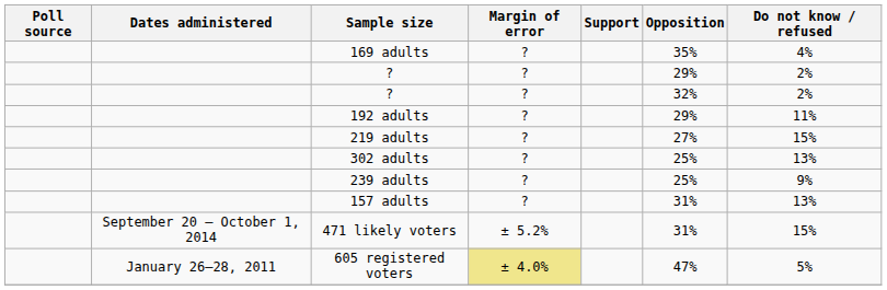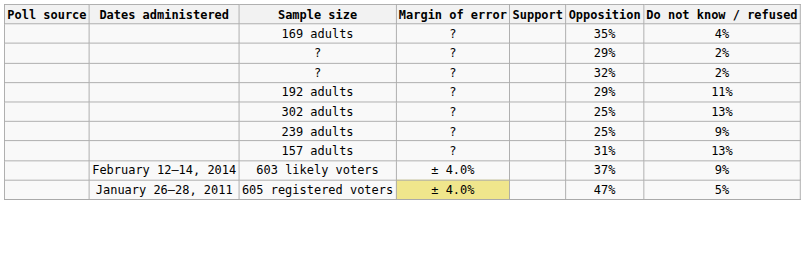- row: 219 adults | ? | 27% | 15%
- row: September 20 – October 1, 2014 | 471 likely voters | ± 5.2% | 31% | 15%
+ row: February 12–14, 2014 | 603 likely voters | ± 4.0% | 37% | 9%
